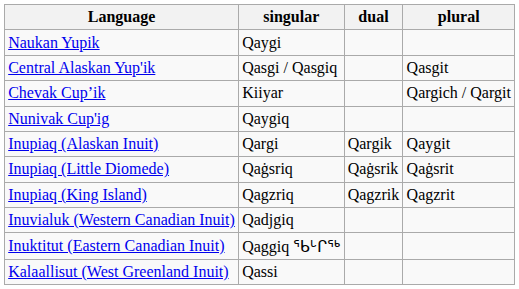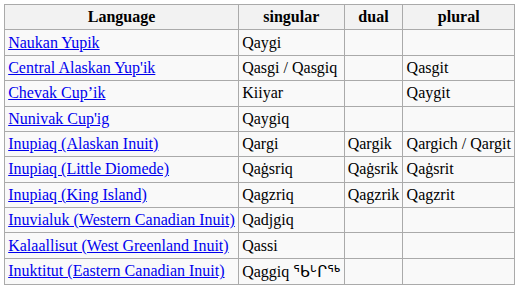Chevak Cup’ik | plural: Qargich / Qargit -> Qaygit
Inupiaq (Alaskan Inuit) | plural: Qaygit -> Qargich / Qargit
rows swapped: Inuktitut (Eastern Canadian Inuit) <-> Kalaallisut (West Greenland Inuit)
